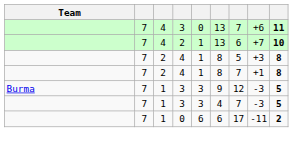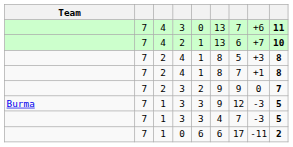+ row: 7 | 2 | 3 | 2 | 9 | 9 | 0 | 7
